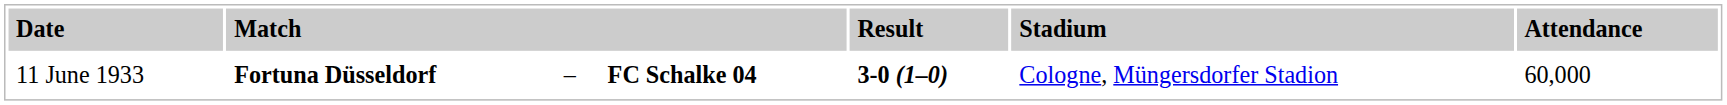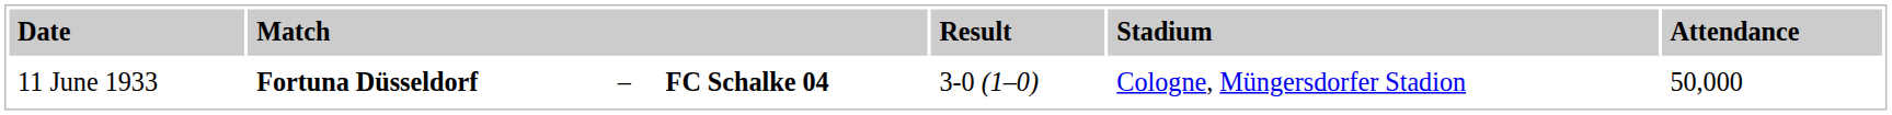11 June 1933 | column 5: bold -> normal
11 June 1933 | column 7: 60,000 -> 50,000
